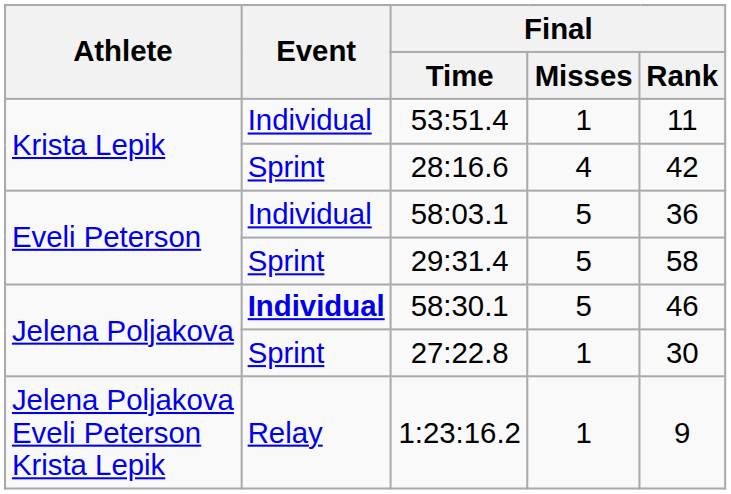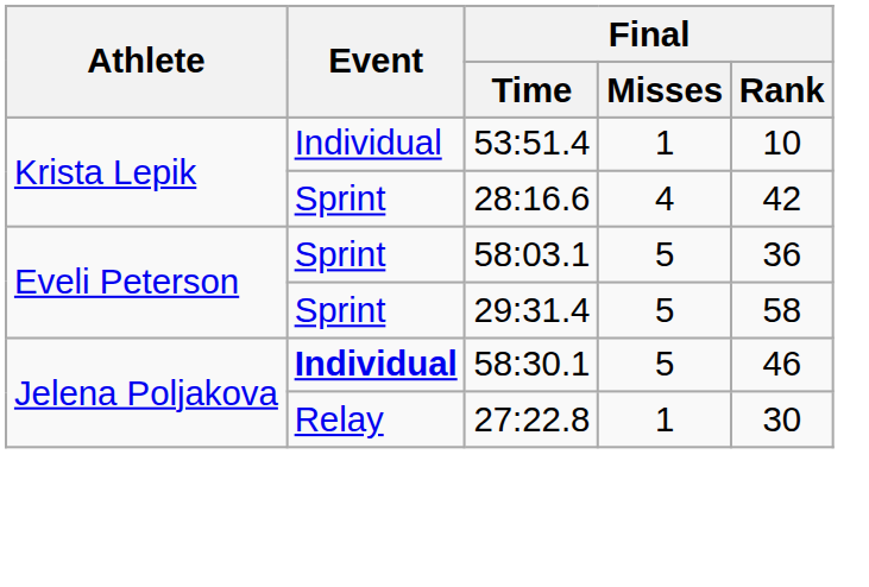53:51.4 | Final / Rank: 11 -> 10
58:03.1 | Event: Individual -> Sprint
27:22.8 | Event: Sprint -> Relay
- row: Jelena Poljakova Eveli Peterson Krista Lepik | Relay | 1:23:16.2 | 1 | 9
